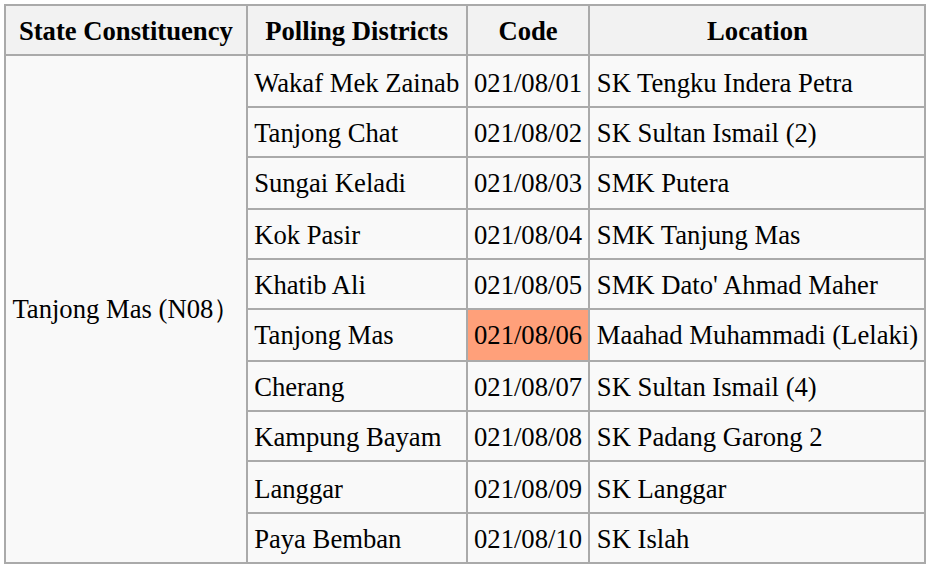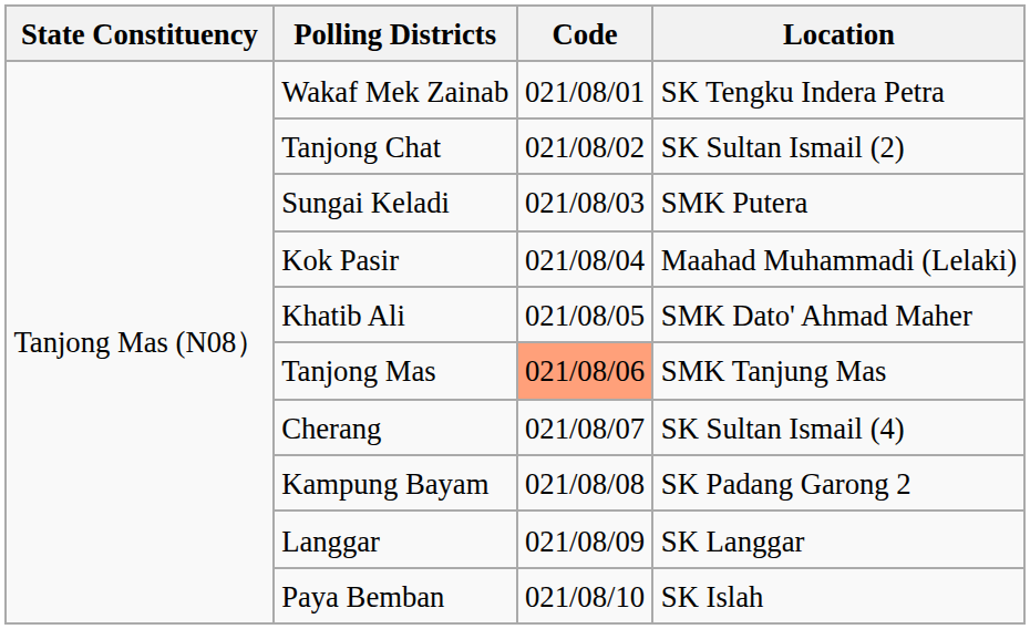Kok Pasir | Location: SMK Tanjung Mas -> Maahad Muhammadi (Lelaki)
Tanjong Mas | Location: Maahad Muhammadi (Lelaki) -> SMK Tanjung Mas
